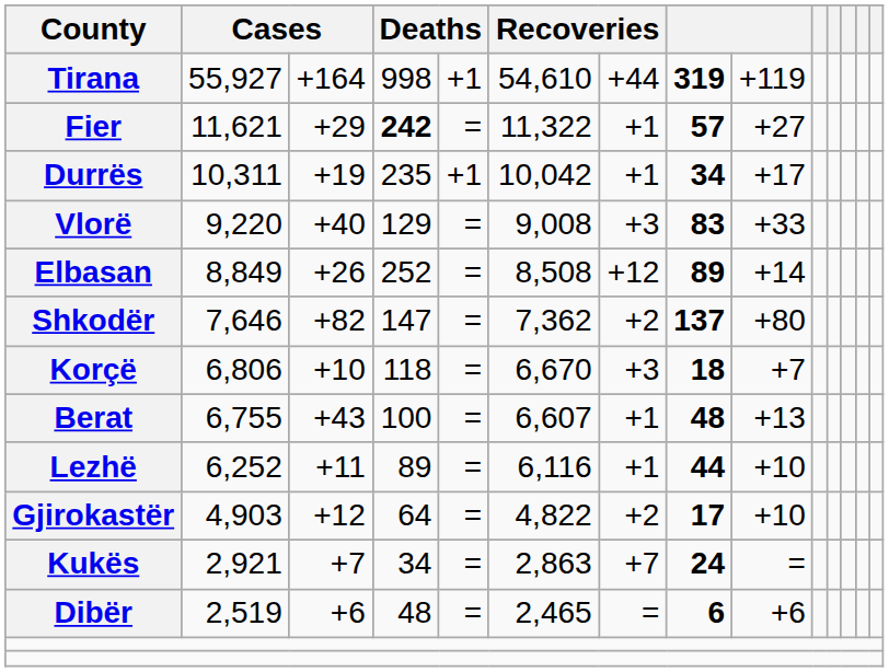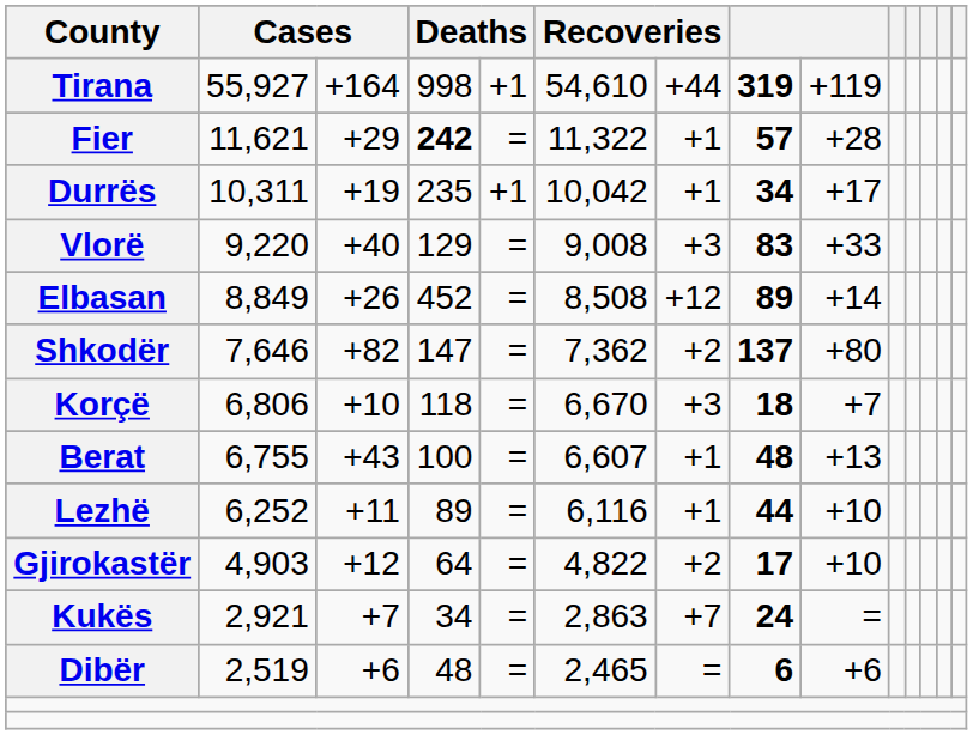Fier | column 9: +27 -> +28
Elbasan | column 4: 252 -> 452
